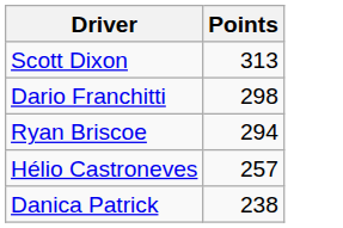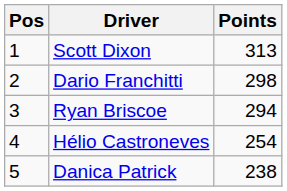+ column: Pos | 1 | 2 | 3 | 4 | 5
Hélio Castroneves | Points: 257 -> 254
